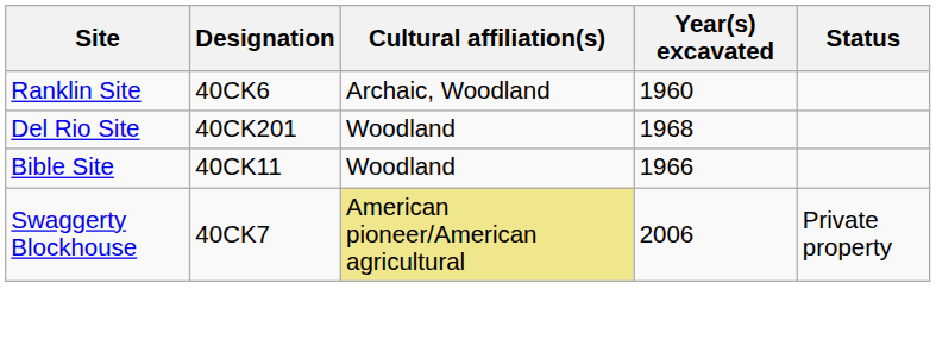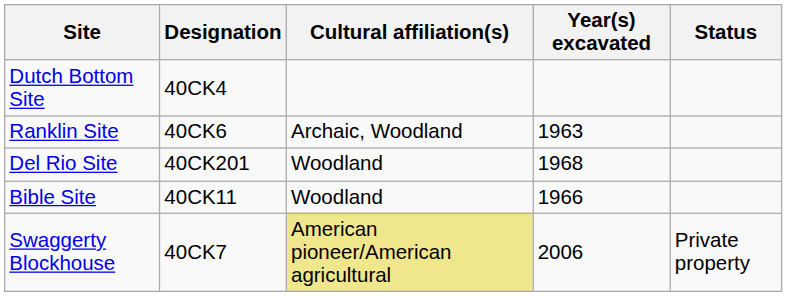+ row: Dutch Bottom Site | 40CK4
Ranklin Site | Year(s) excavated: 1960 -> 1963
